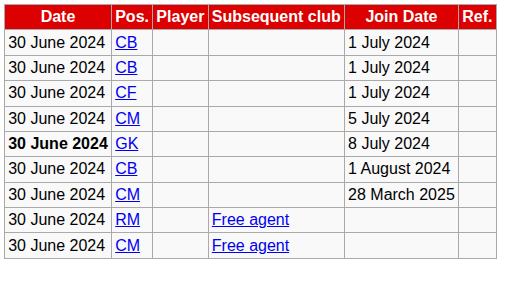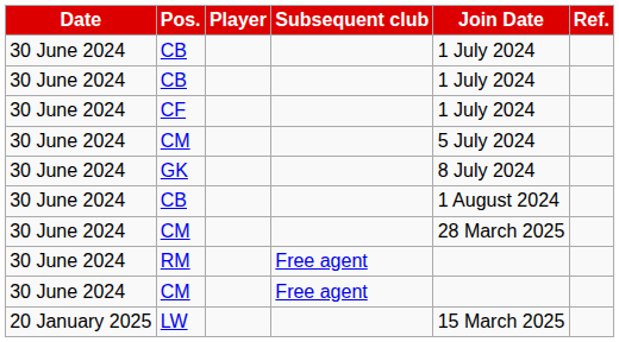GK | Date: bold -> normal
+ row: 20 January 2025 | LW | 15 March 2025
